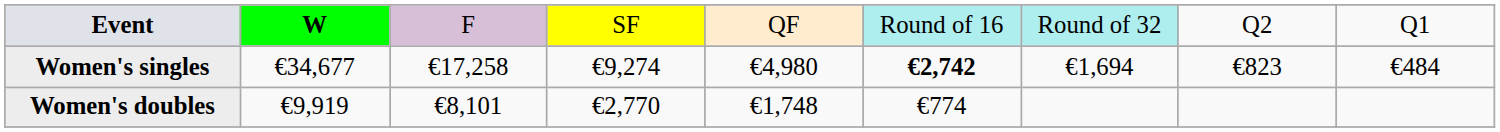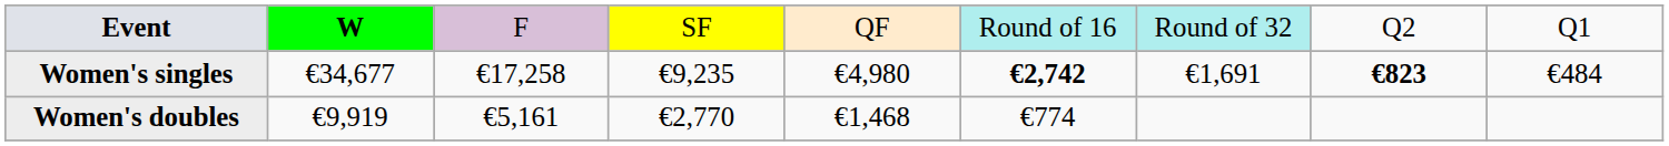Women's singles | column 4: €9,274 -> €9,235
Women's singles | column 7: €1,694 -> €1,691
Women's singles | column 8: normal -> bold
Women's doubles | column 3: €8,101 -> €5,161
Women's doubles | column 5: €1,748 -> €1,468
